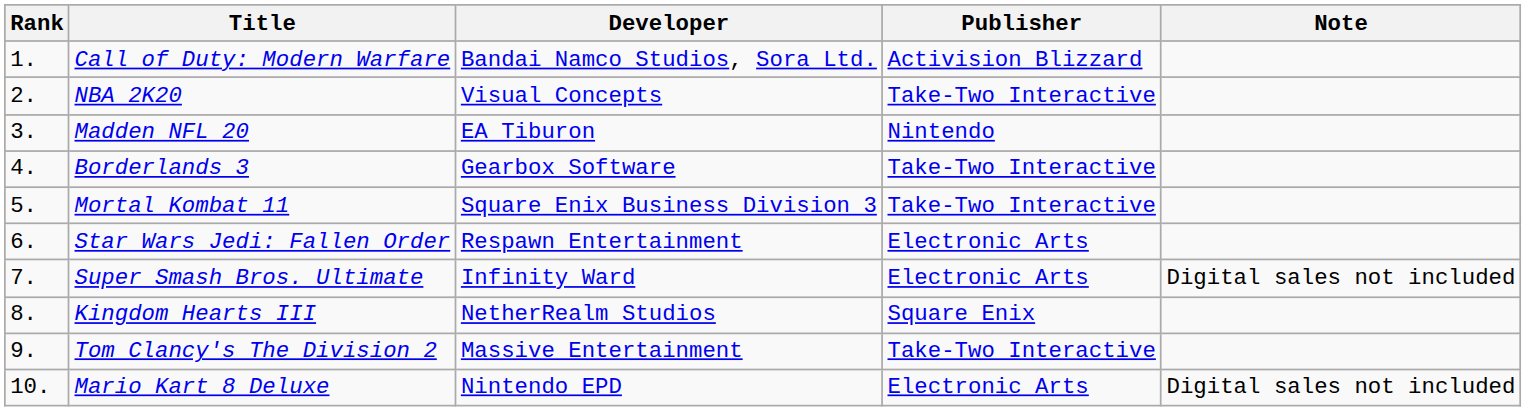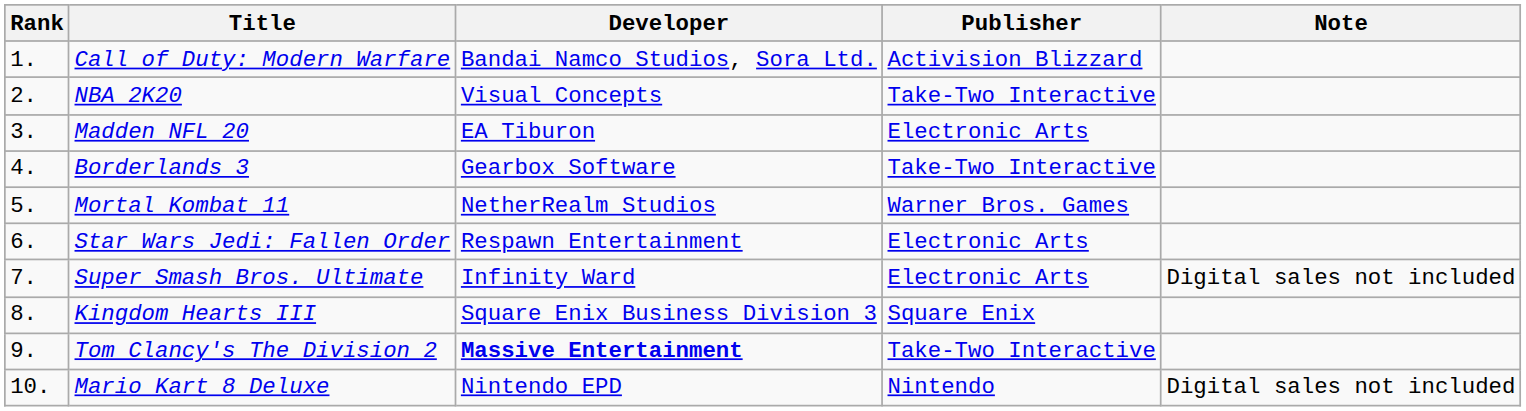Madden NFL 20 | Publisher: Nintendo -> Electronic Arts
Mortal Kombat 11 | Developer: Square Enix Business Division 3 -> NetherRealm Studios
Mortal Kombat 11 | Publisher: Take-Two Interactive -> Warner Bros. Games
Kingdom Hearts III | Developer: NetherRealm Studios -> Square Enix Business Division 3
Tom Clancy's The Division 2 | Developer: normal -> bold
Mario Kart 8 Deluxe | Publisher: Electronic Arts -> Nintendo
